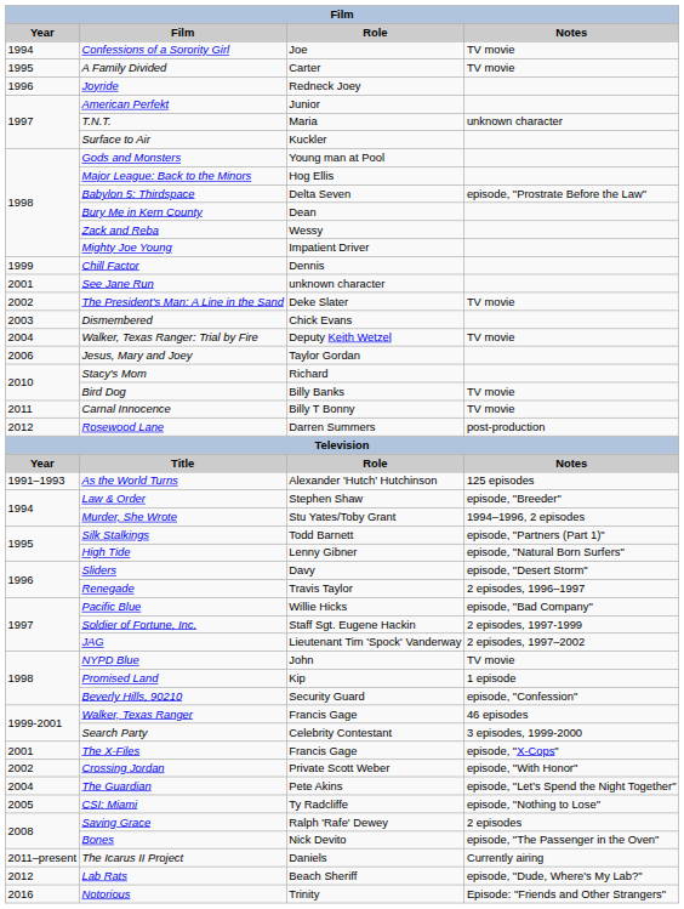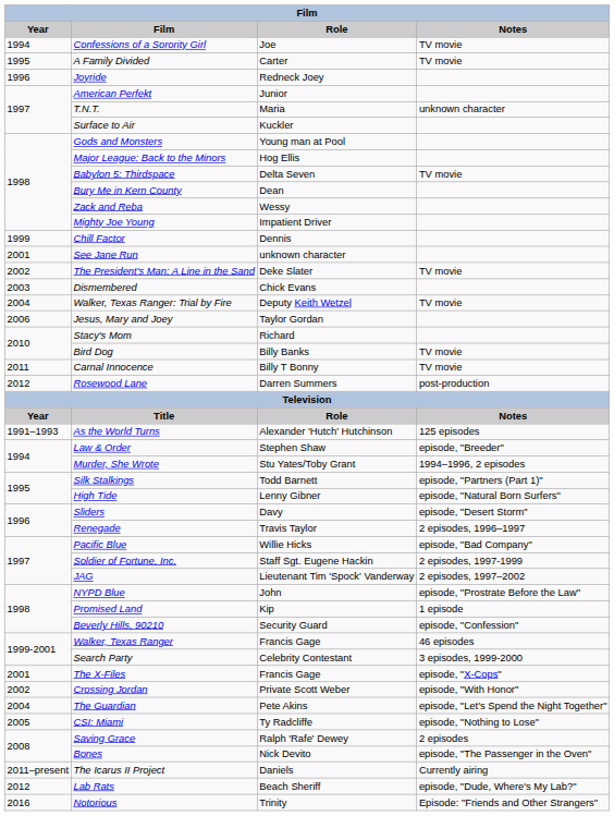Babylon 5: Thirdspace | Notes: episode, "Prostrate Before the Law" -> TV movie
NYPD Blue | Notes: TV movie -> episode, "Prostrate Before the Law"
